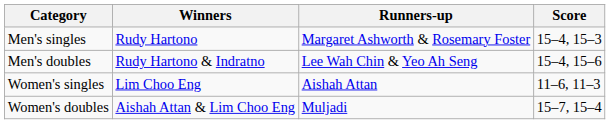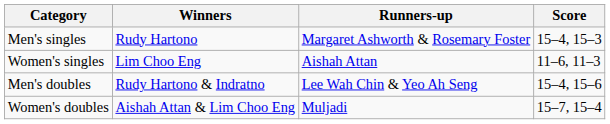rows swapped: Women's singles <-> Men's doubles
